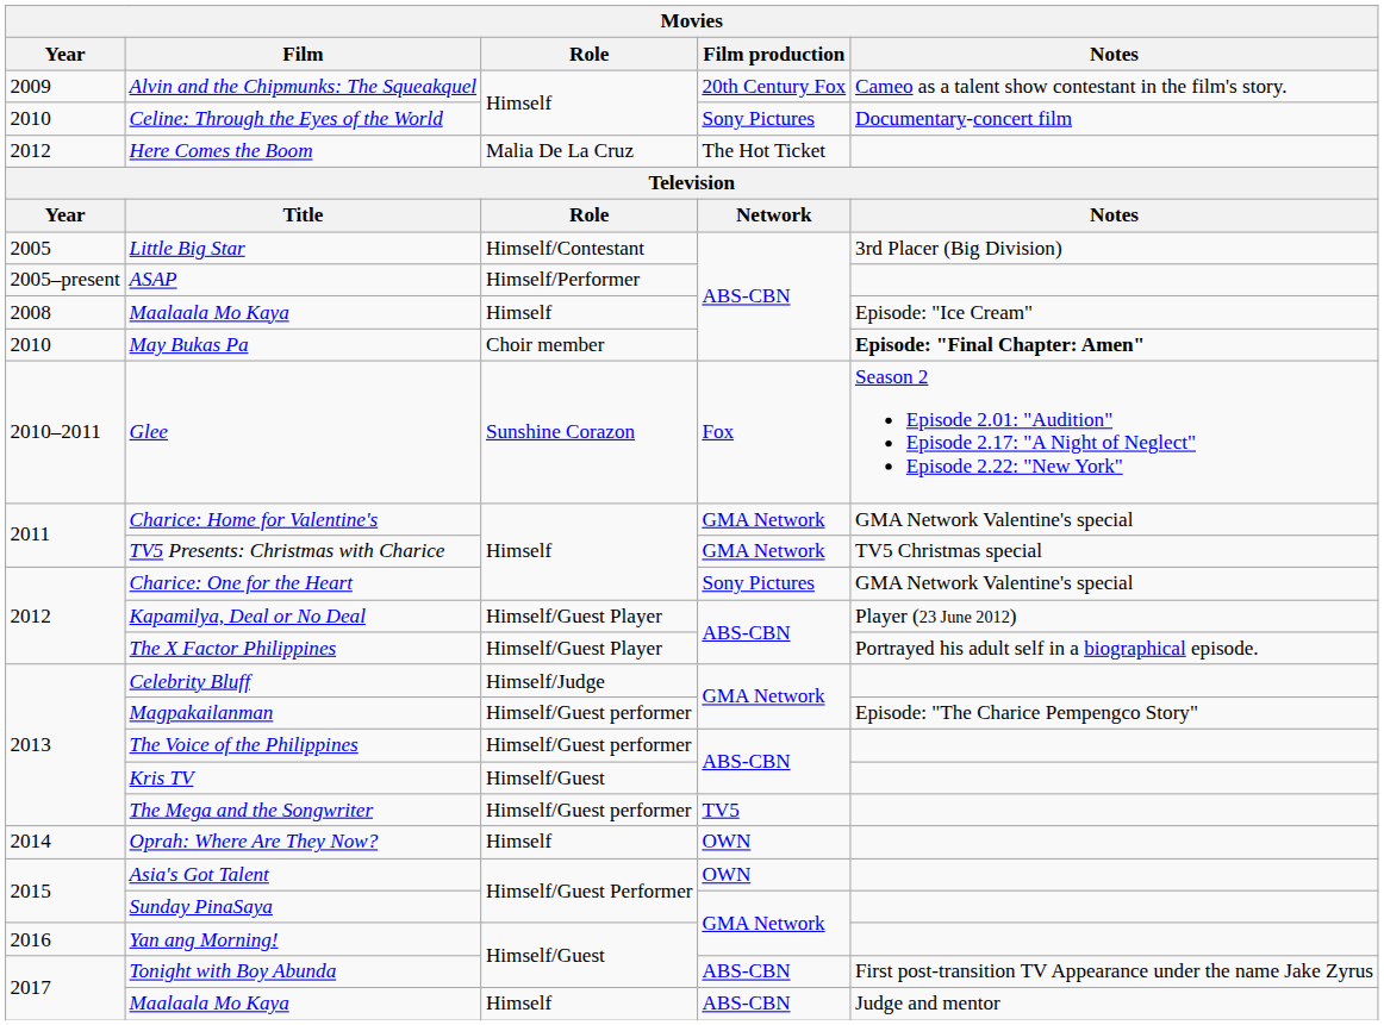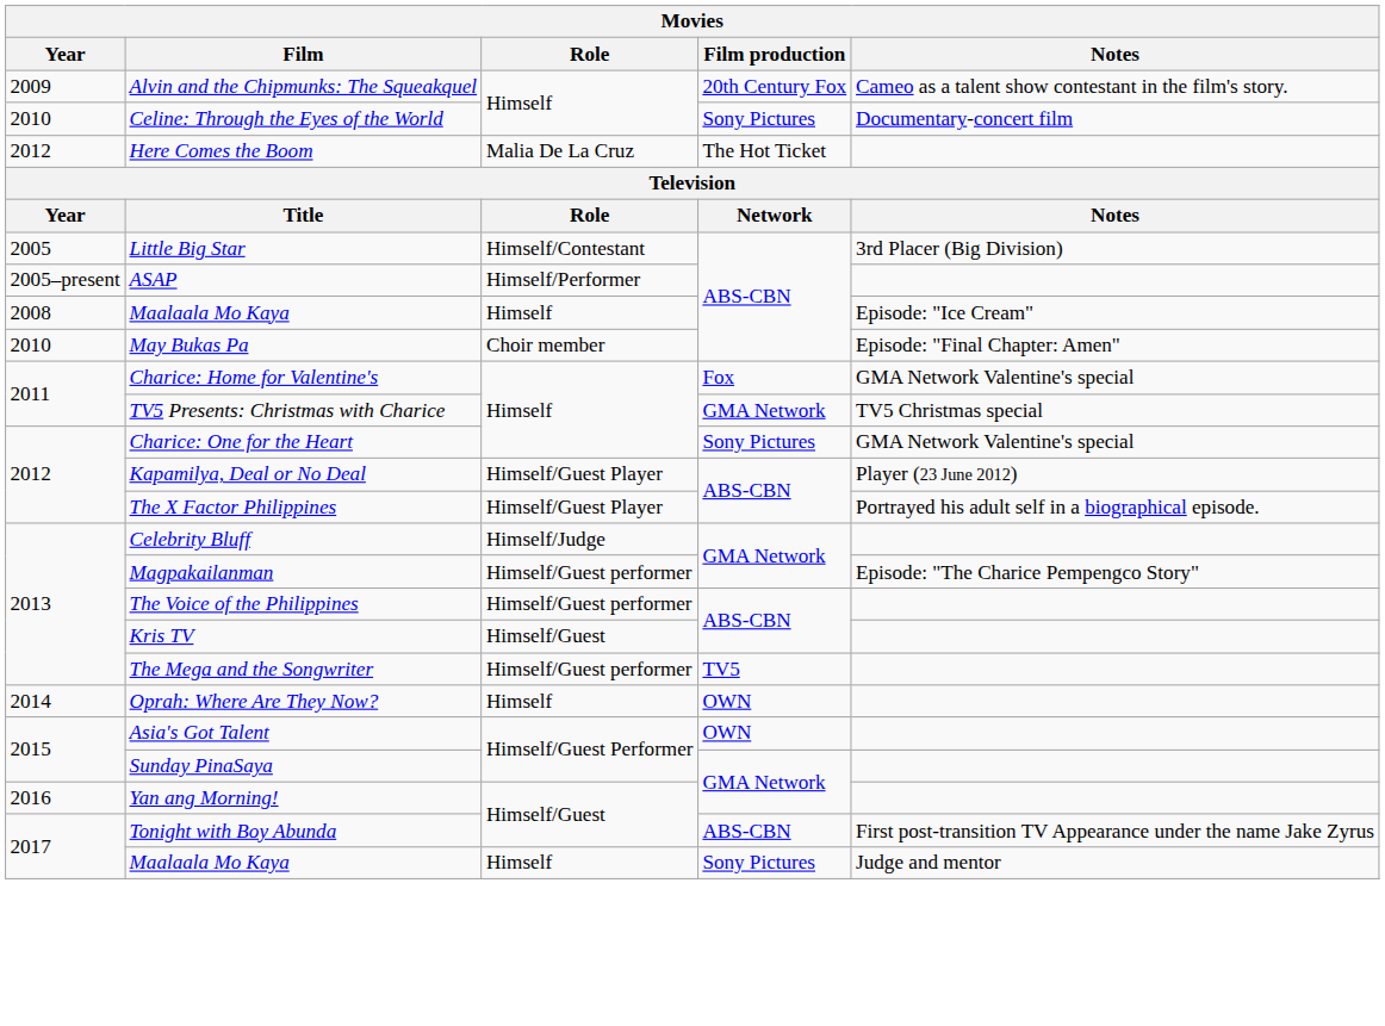May Bukas Pa | Notes: bold -> normal
- row: 2010–2011 | Glee | Sunshine Corazon | Fox | Season 2 Episode 2.01: "Audition" Episode 2.17: "A Night of Neglect" Episode 2.22: "New York"
Charice: Home for Valentine's | Film production: GMA Network -> Fox
2017 / Maalaala Mo Kaya | Film production: ABS-CBN -> Sony Pictures
